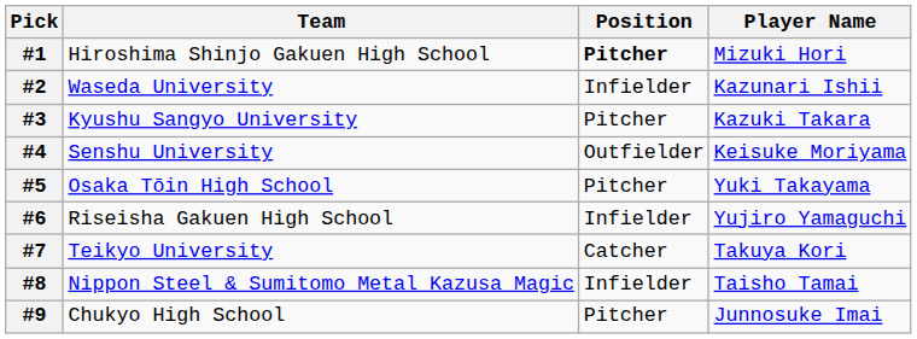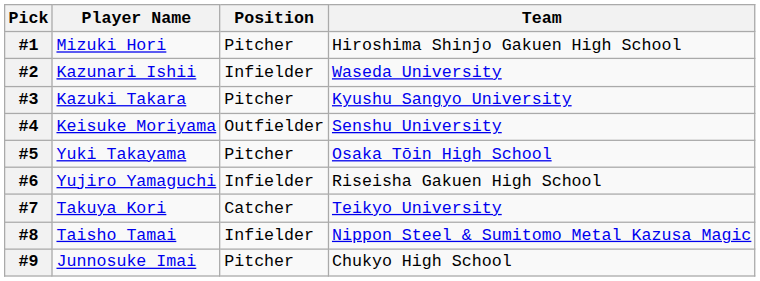columns swapped: Player Name <-> Team
#1 | Position: bold -> normal
